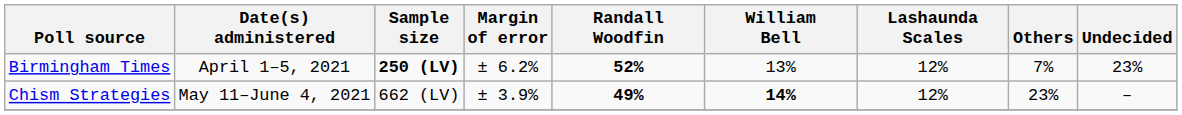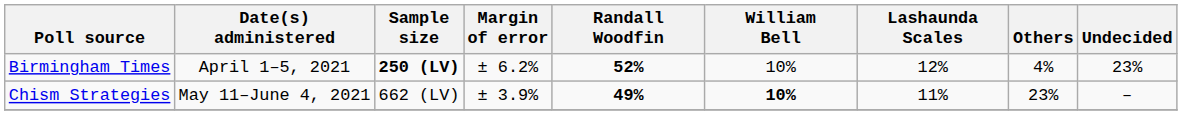Birmingham Times | William Bell: 13% -> 10%
Birmingham Times | Others: 7% -> 4%
Chism Strategies | William Bell: 14% -> 10%
Chism Strategies | Lashaunda Scales: 12% -> 11%
